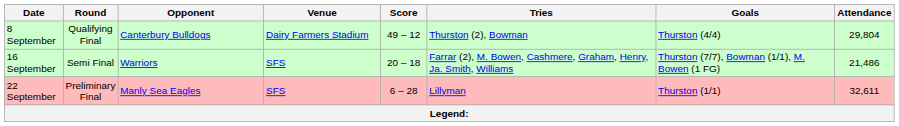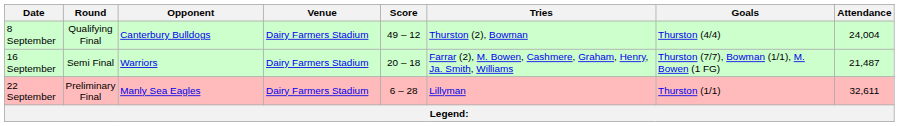8 September | Attendance: 29,804 -> 24,004
16 September | Venue: SFS -> Dairy Farmers Stadium
16 September | Attendance: 21,486 -> 21,487
22 September | Venue: SFS -> Dairy Farmers Stadium
